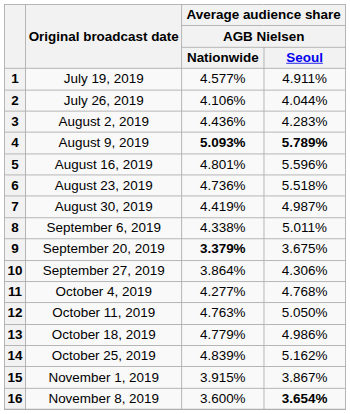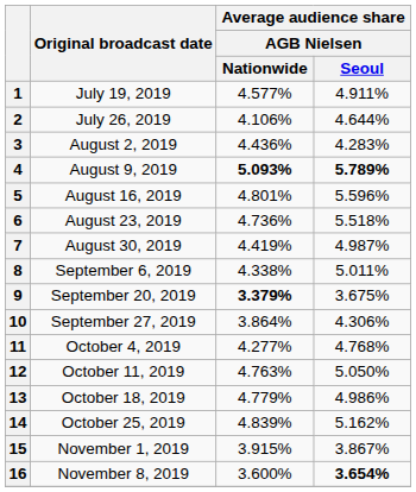2 | Average audience share / AGB Nielsen / Seoul: 4.044% -> 4.644%
